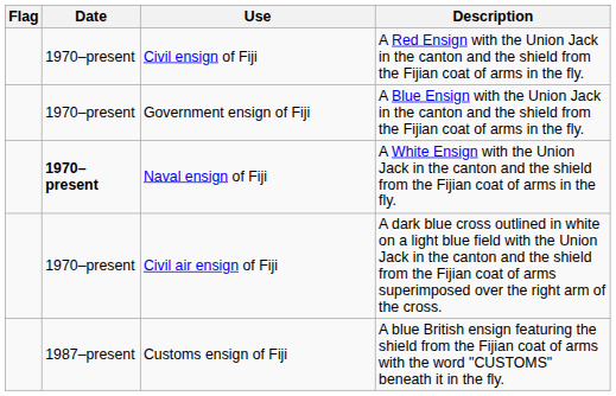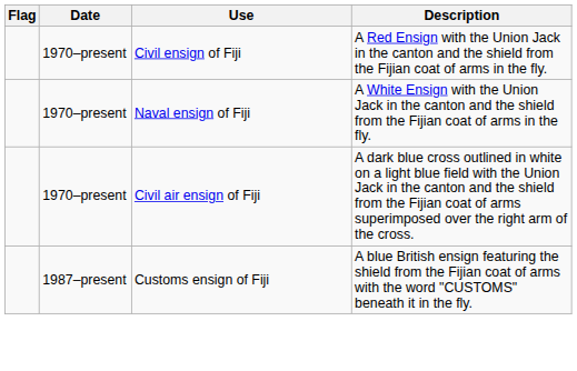- row: 1970–present | Government ensign of Fiji | A Blue Ensign with the Union Jack in the canton and the shield from the Fijian coat of arms in the fly.
Naval ensign of Fiji | Date: bold -> normal
